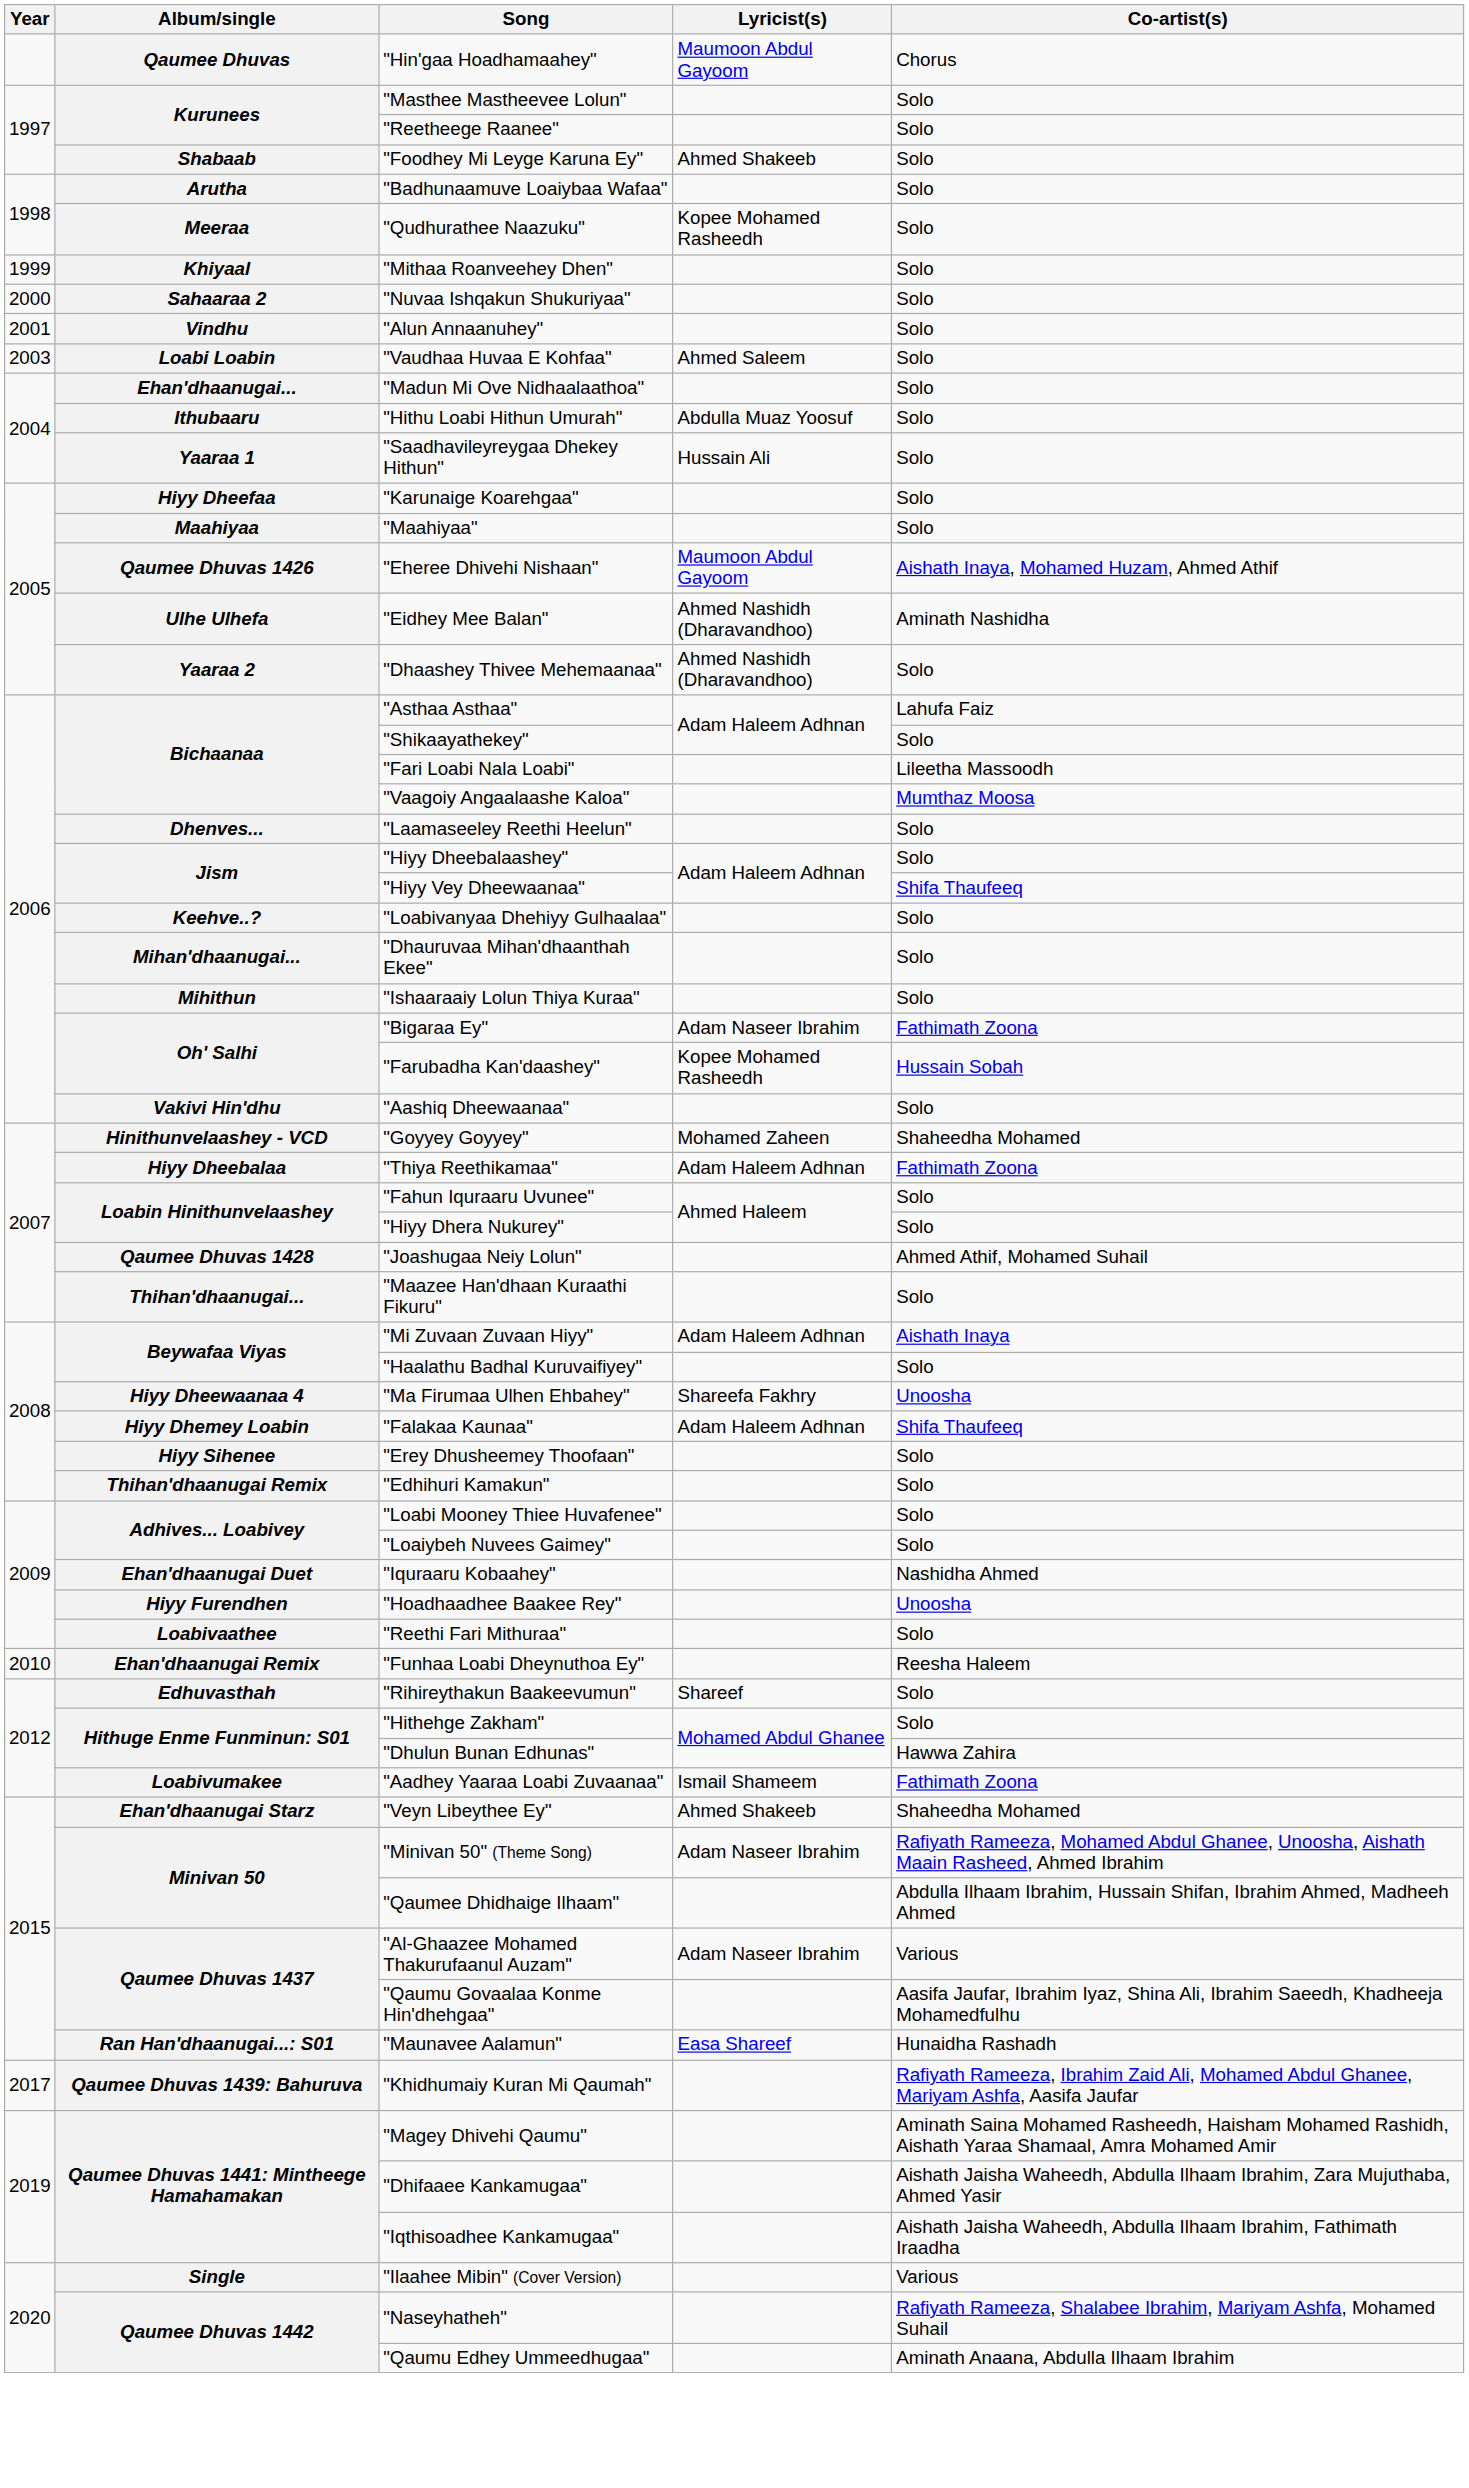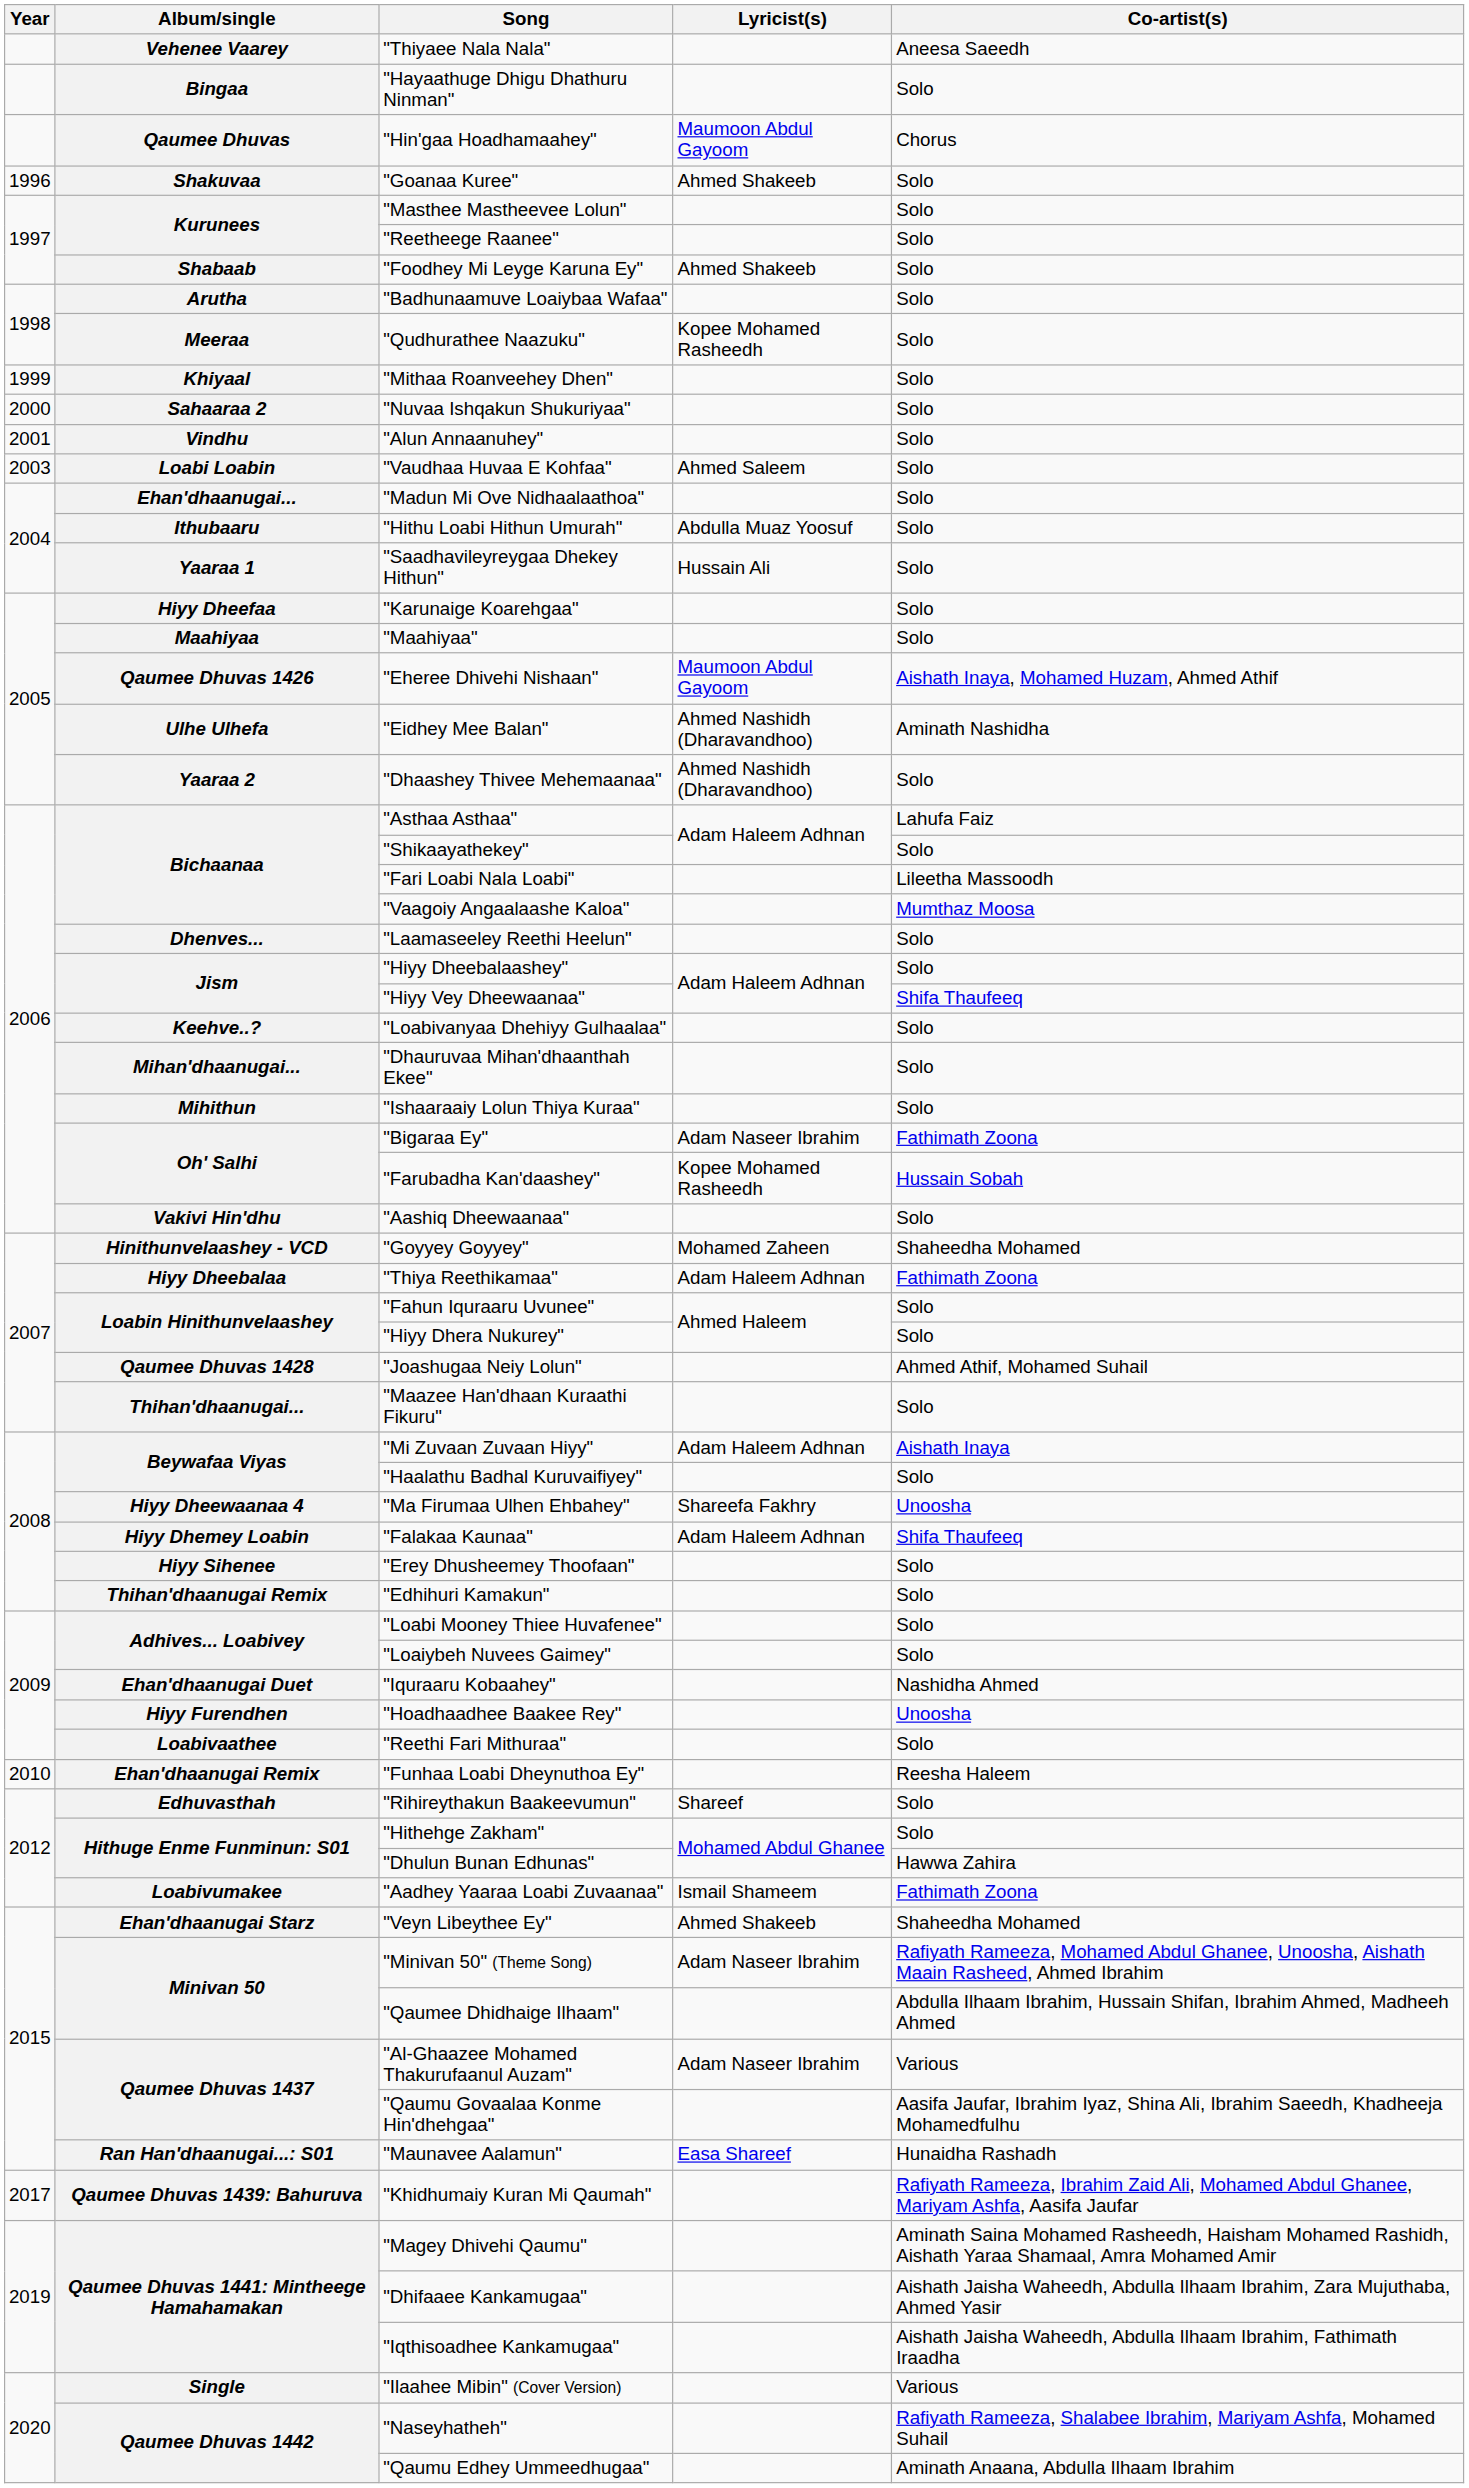+ row: Vehenee Vaarey | "Thiyaee Nala Nala" | Aneesa Saeedh
+ row: Bingaa | "Hayaathuge Dhigu Dhathuru Ninman" | Solo
+ row: 1996 | Shakuvaa | "Goanaa Kuree" | Ahmed Shakeeb | Solo
